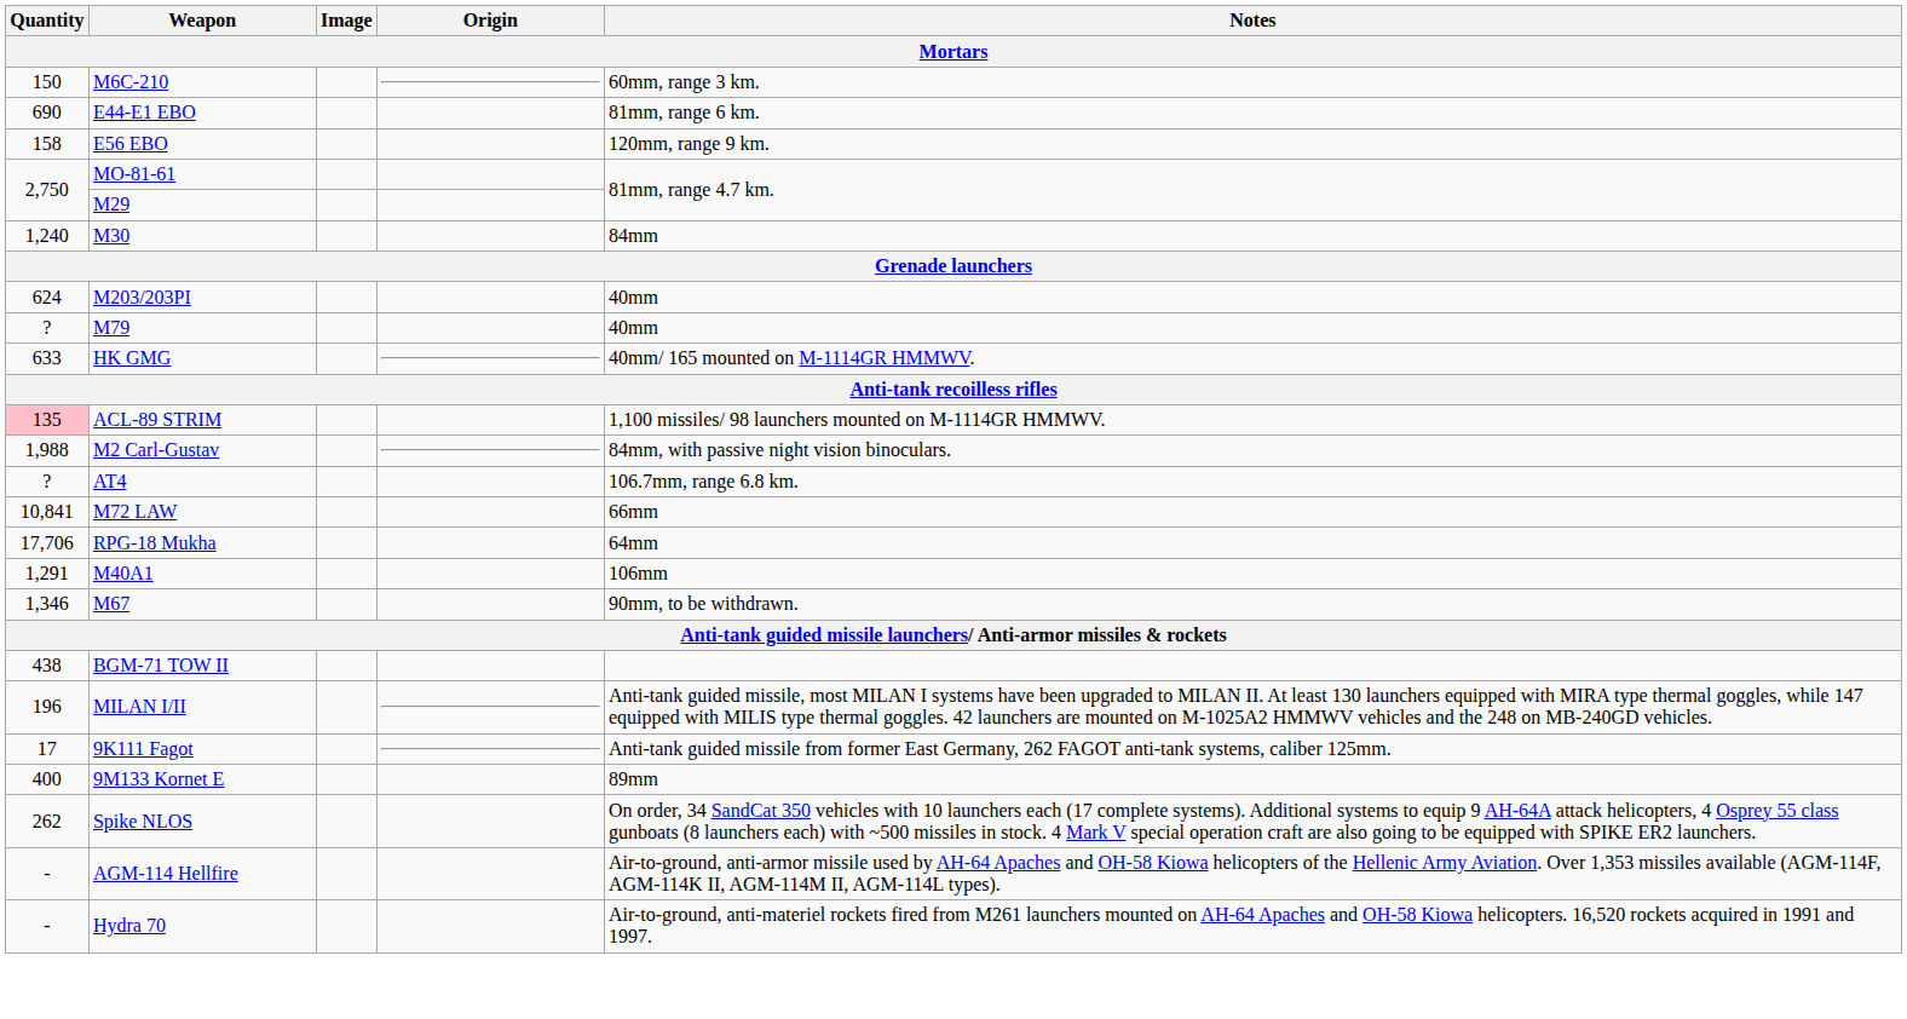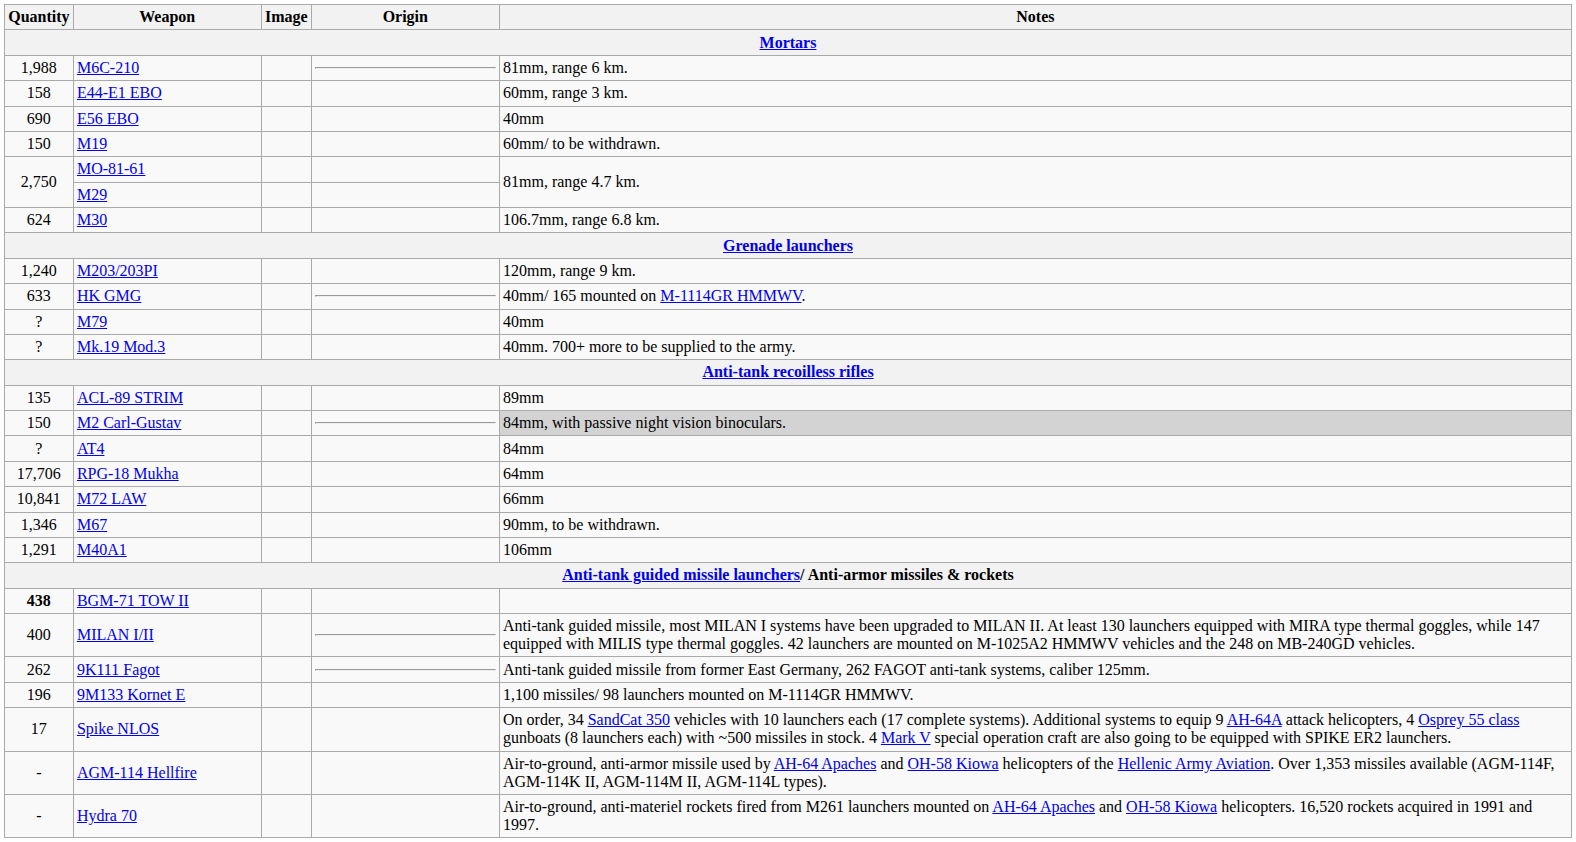M6C-210 | Quantity: 150 -> 1,988
M6C-210 | Notes: 60mm, range 3 km. -> 81mm, range 6 km.
E44-E1 EBO | Quantity: 690 -> 158
E44-E1 EBO | Notes: 81mm, range 6 km. -> 60mm, range 3 km.
E56 EBO | Quantity: 158 -> 690
E56 EBO | Notes: 120mm, range 9 km. -> 40mm
+ row: 150 | M19 | 60mm/ to be withdrawn.
M30 | Quantity: 1,240 -> 624
M30 | Notes: 84mm -> 106.7mm, range 6.8 km.
M203/203PI | Quantity: 624 -> 1,240
M203/203PI | Notes: 40mm -> 120mm, range 9 km.
rows swapped: HK GMG <-> M79
+ row: ? | Mk.19 Mod.3 | 40mm. 700+ more to be supplied to the army.
ACL-89 STRIM | Quantity: pink background -> no background
ACL-89 STRIM | Notes: 1,100 missiles/ 98 launchers mounted on M-1114GR HMMWV. -> 89mm
M2 Carl-Gustav | Quantity: 1,988 -> 150
M2 Carl-Gustav | Notes: no background -> lightgrey background
AT4 | Notes: 106.7mm, range 6.8 km. -> 84mm
rows swapped: RPG-18 Mukha <-> M72 LAW
rows swapped: M67 <-> M40A1
BGM-71 TOW II | Quantity: normal -> bold
MILAN I/II | Quantity: 196 -> 400
9K111 Fagot | Quantity: 17 -> 262
9M133 Kornet E | Quantity: 400 -> 196
9M133 Kornet E | Notes: 89mm -> 1,100 missiles/ 98 launchers mounted on M-1114GR HMMWV.
Spike NLOS | Quantity: 262 -> 17
